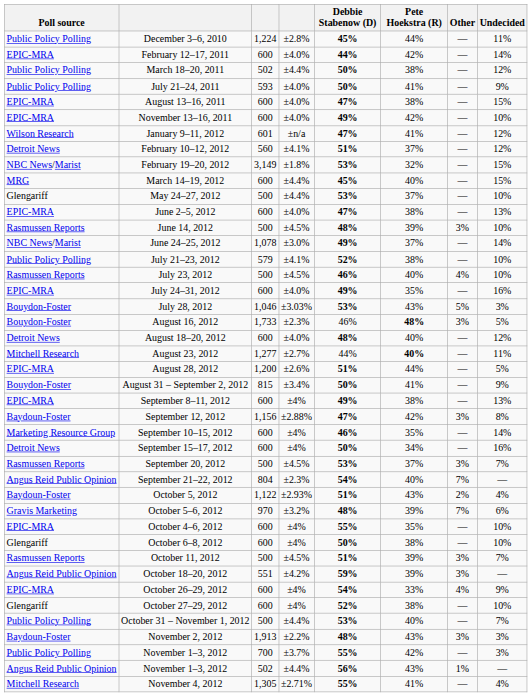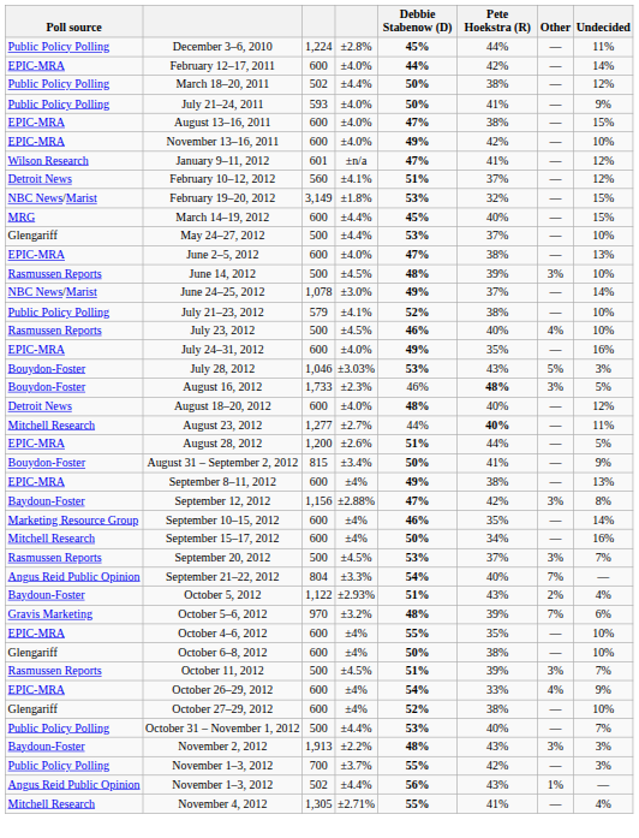September 15–17, 2012 | Poll source: Detroit News -> Mitchell Research
September 21–22, 2012 | column 4: ±2.3% -> ±3.3%
- row: Angus Reid Public Opinion | October 18–20, 2012 | 551 | ±4.2% | 59% | 39% | 3% | —
